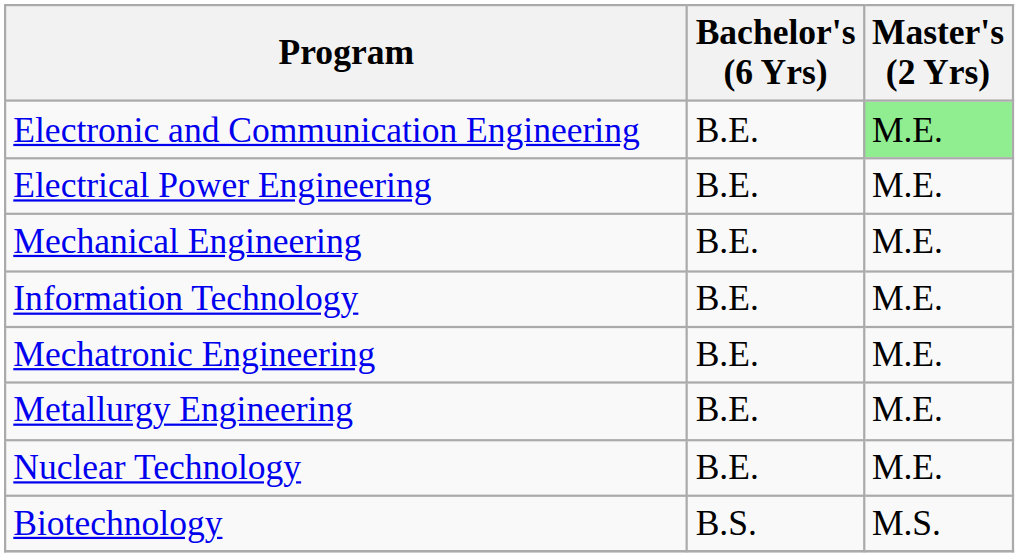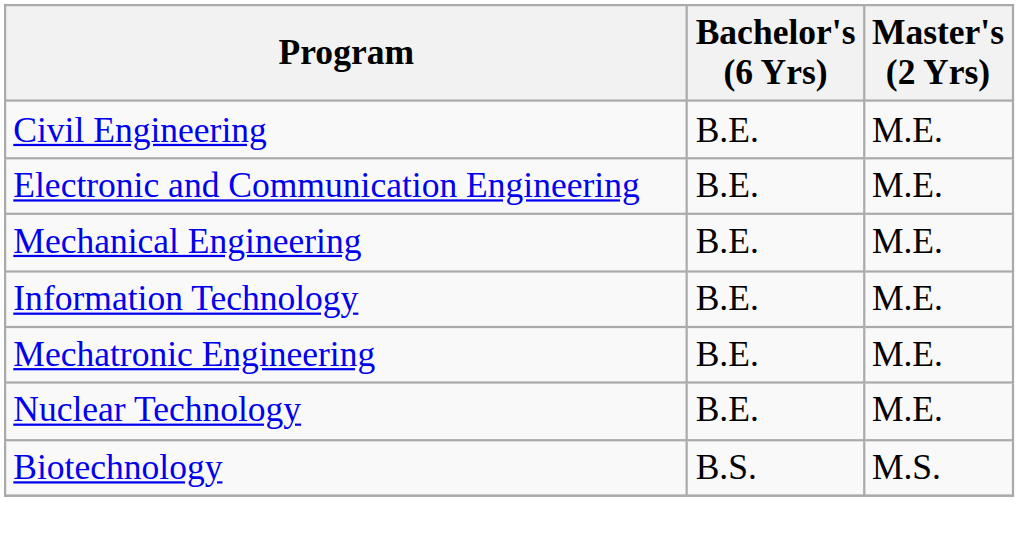+ row: Civil Engineering | B.E. | M.E.
Electronic and Communication Engineering | Master's (2 Yrs): lightgreen background -> no background
- row: Electrical Power Engineering | B.E. | M.E.
- row: Metallurgy Engineering | B.E. | M.E.
